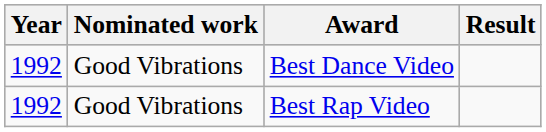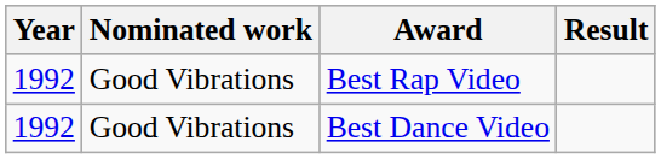rows swapped: Best Dance Video <-> Best Rap Video
